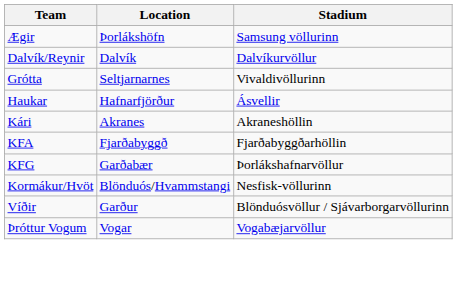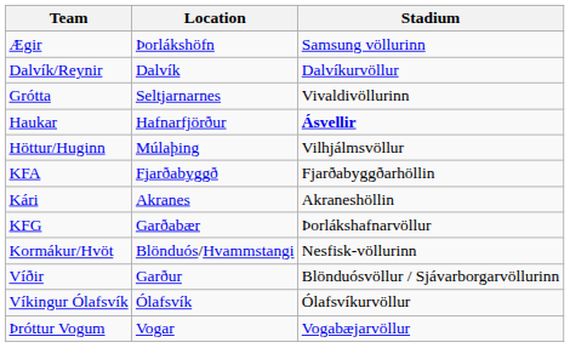Haukar | Stadium: normal -> bold
+ row: Höttur/Huginn | Múlaþing | Vilhjálmsvöllur
rows swapped: Kári <-> KFA
+ row: Víkingur Ólafsvík | Ólafsvík | Ólafsvíkurvöllur
